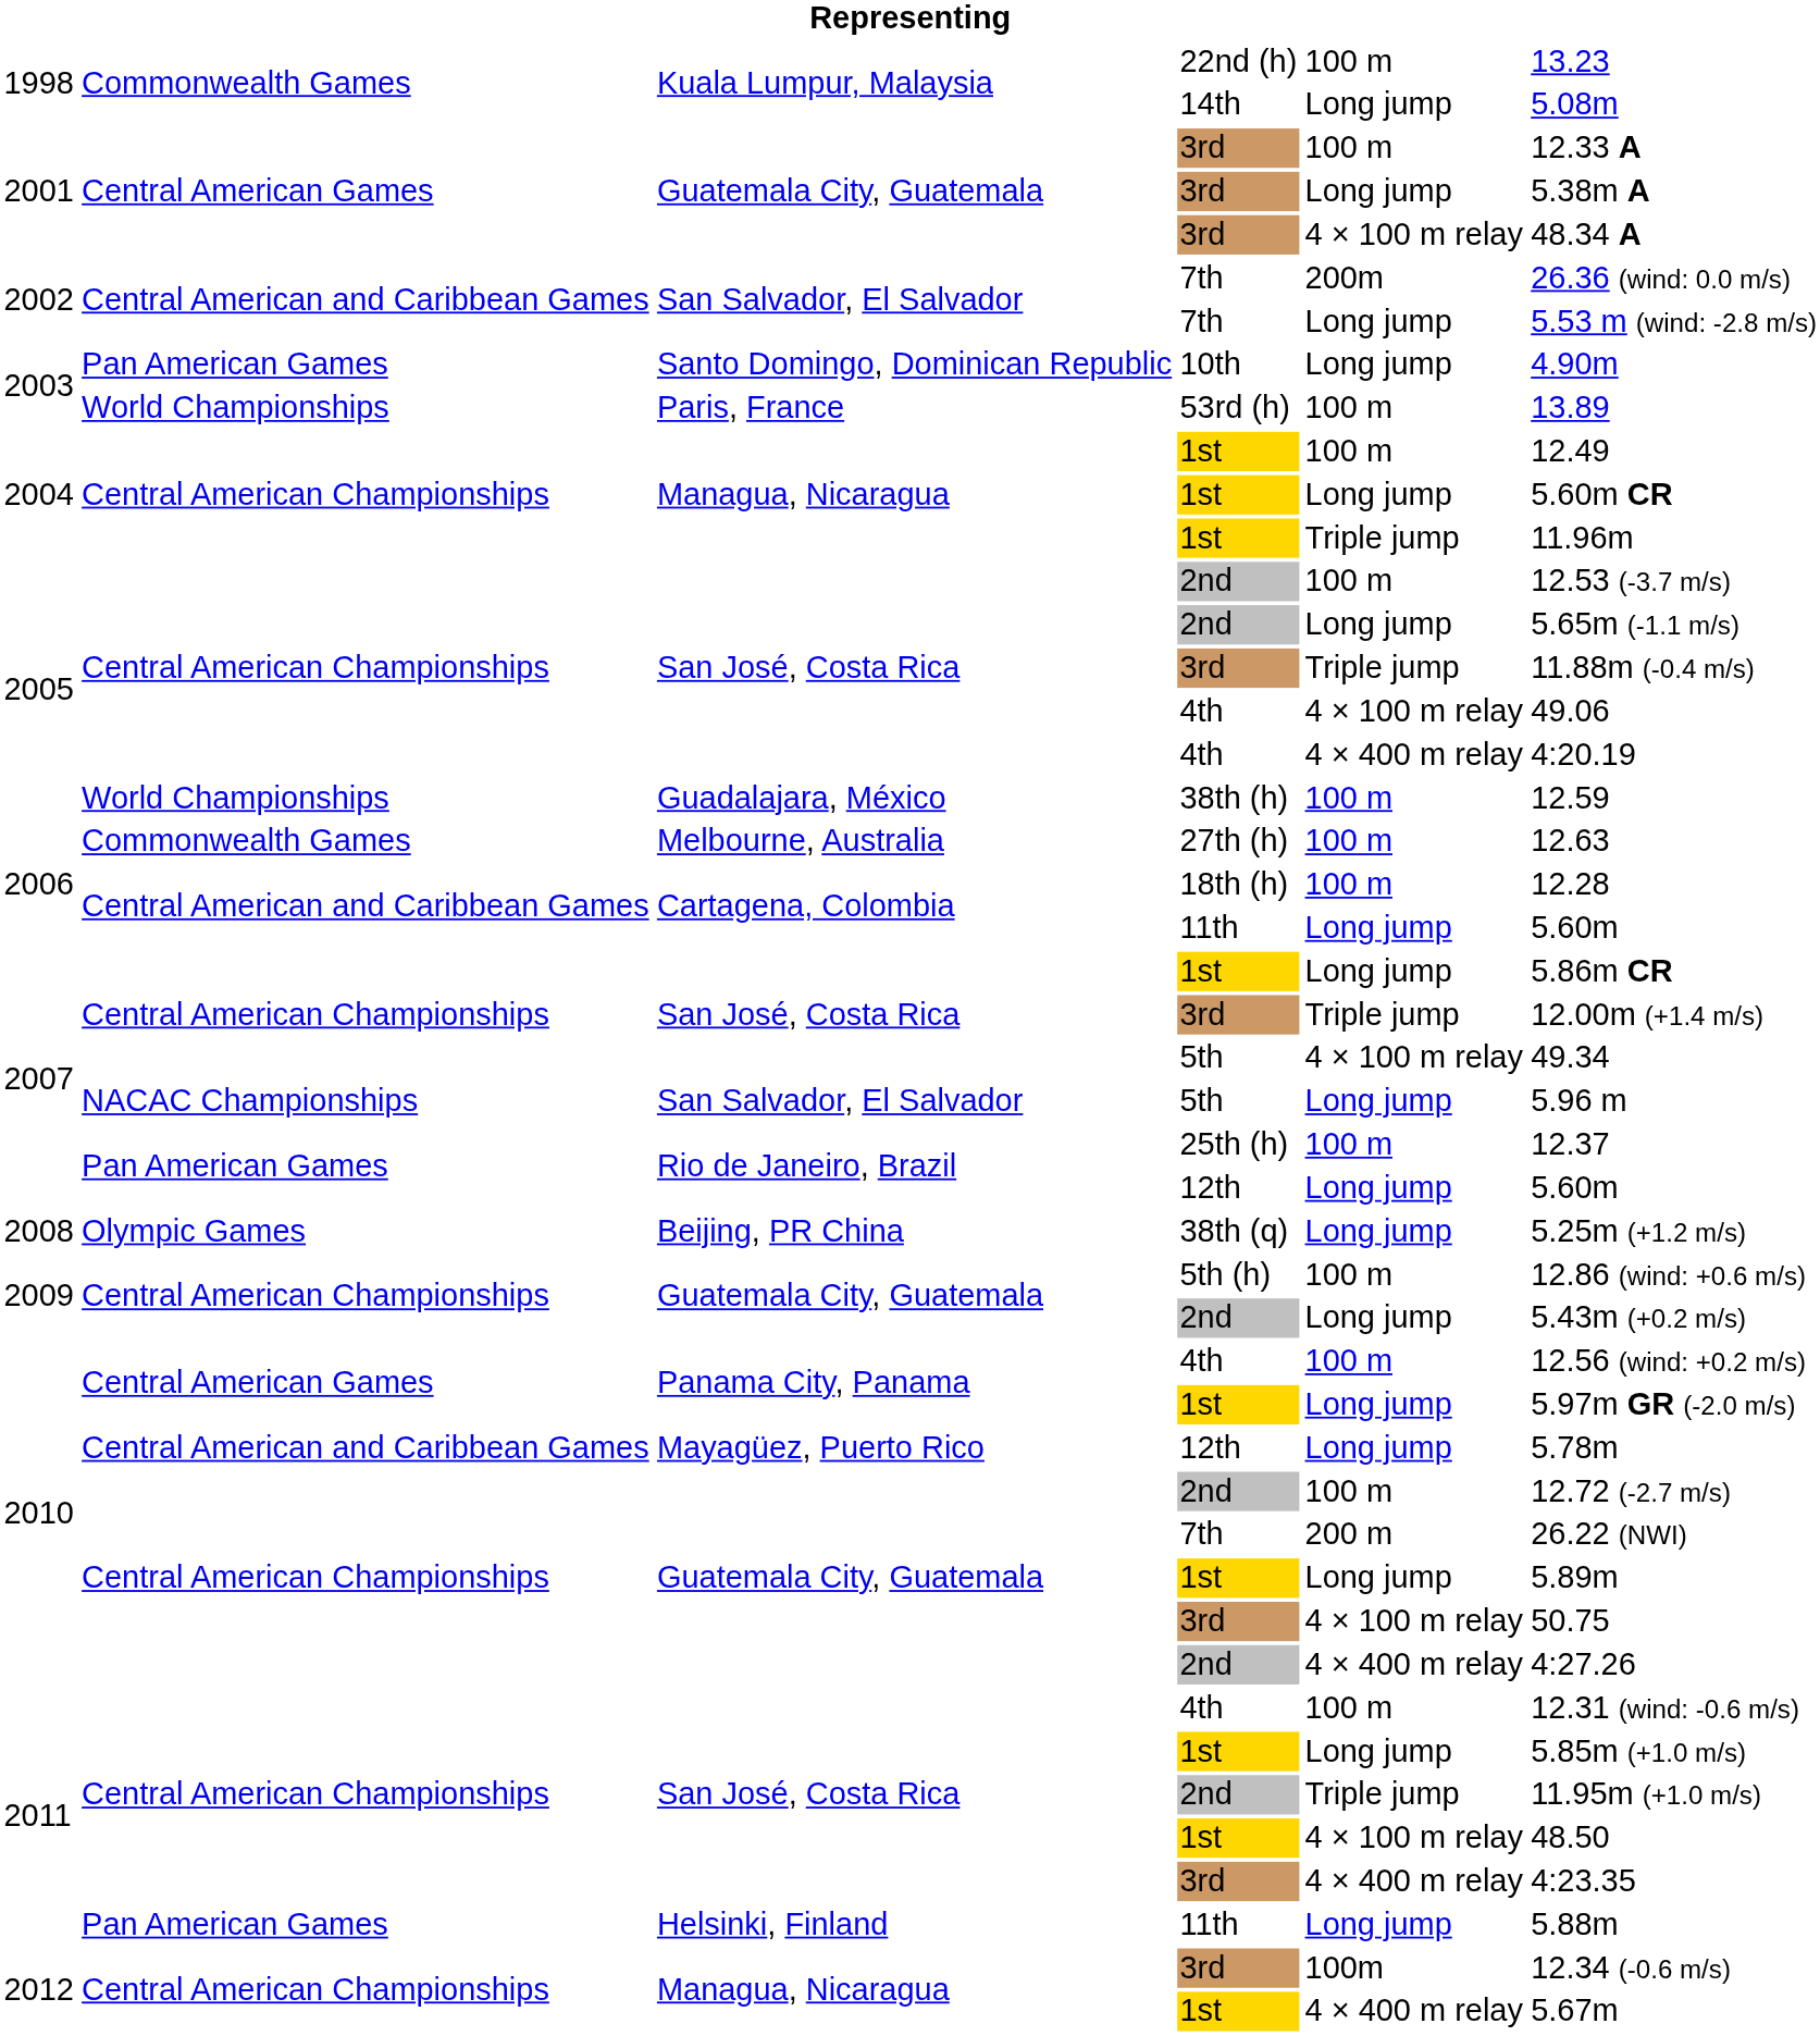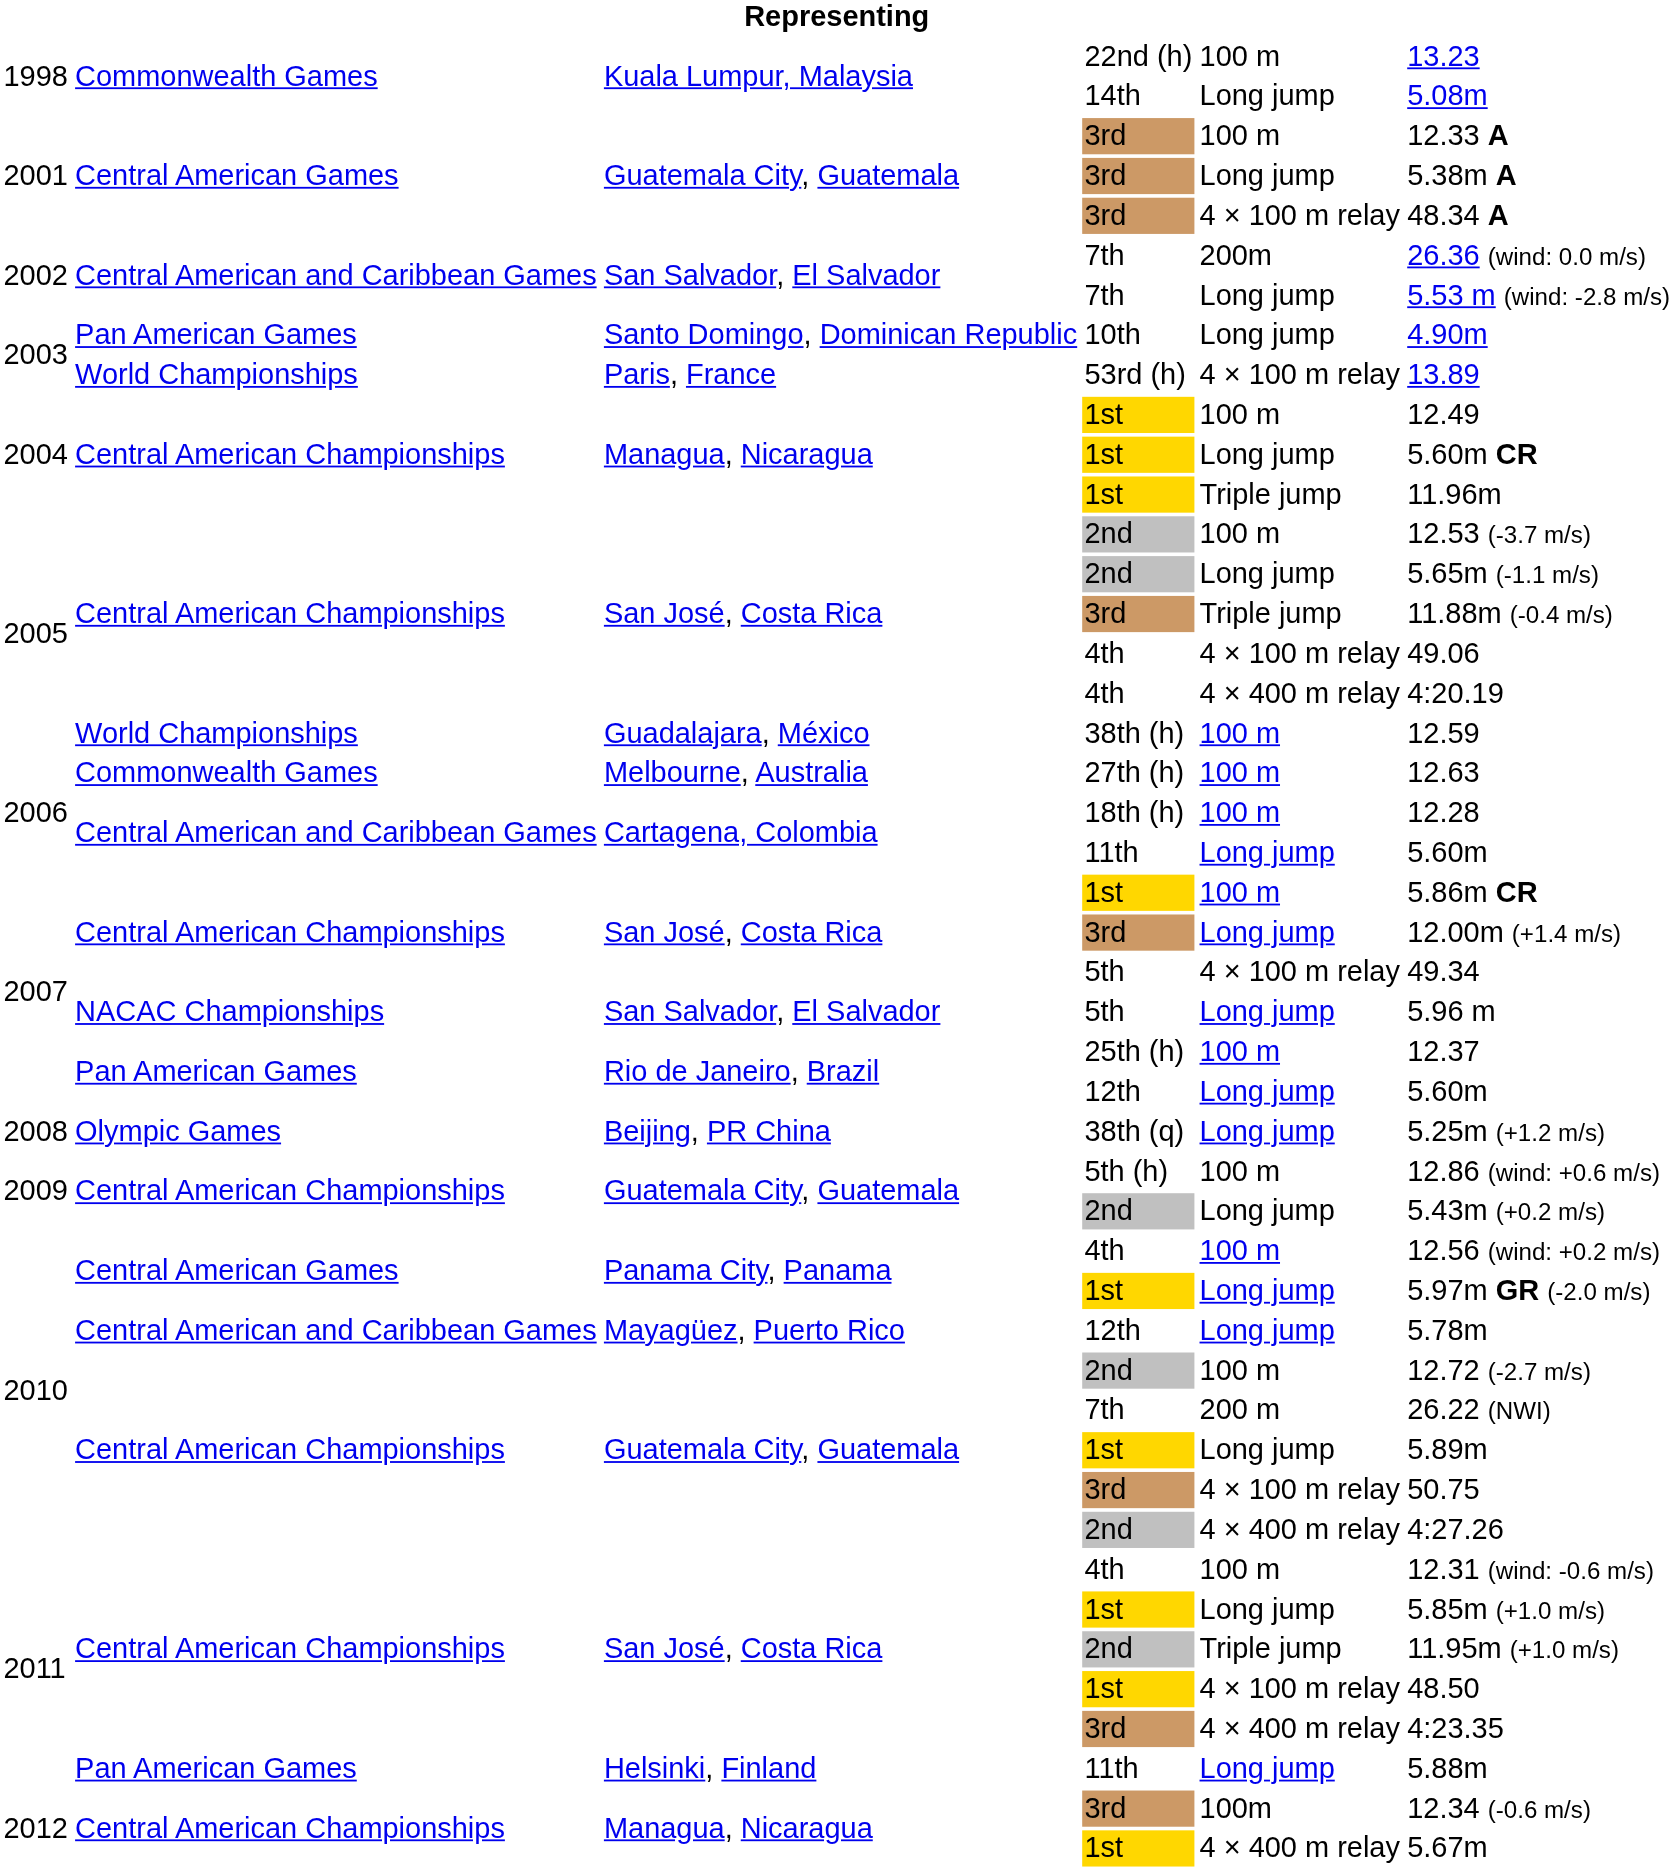53rd (h) | column 5: 100 m -> 4 × 100 m relay
2007 / 1st | column 5: Long jump -> 100 m
2007 / 3rd | column 5: Triple jump -> Long jump
